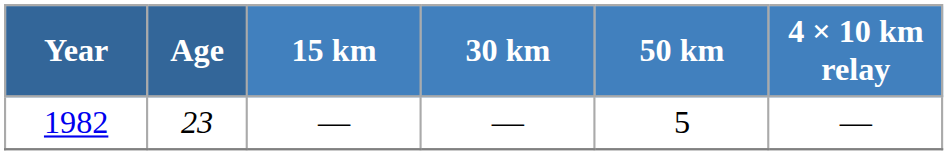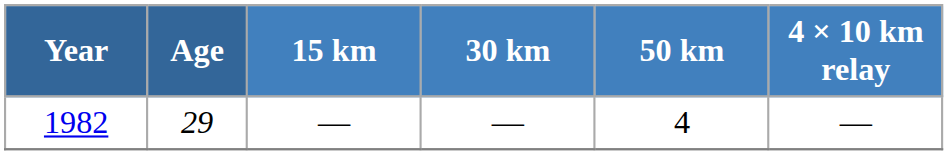1982 | Age: 23 -> 29
1982 | 50 km: 5 -> 4
